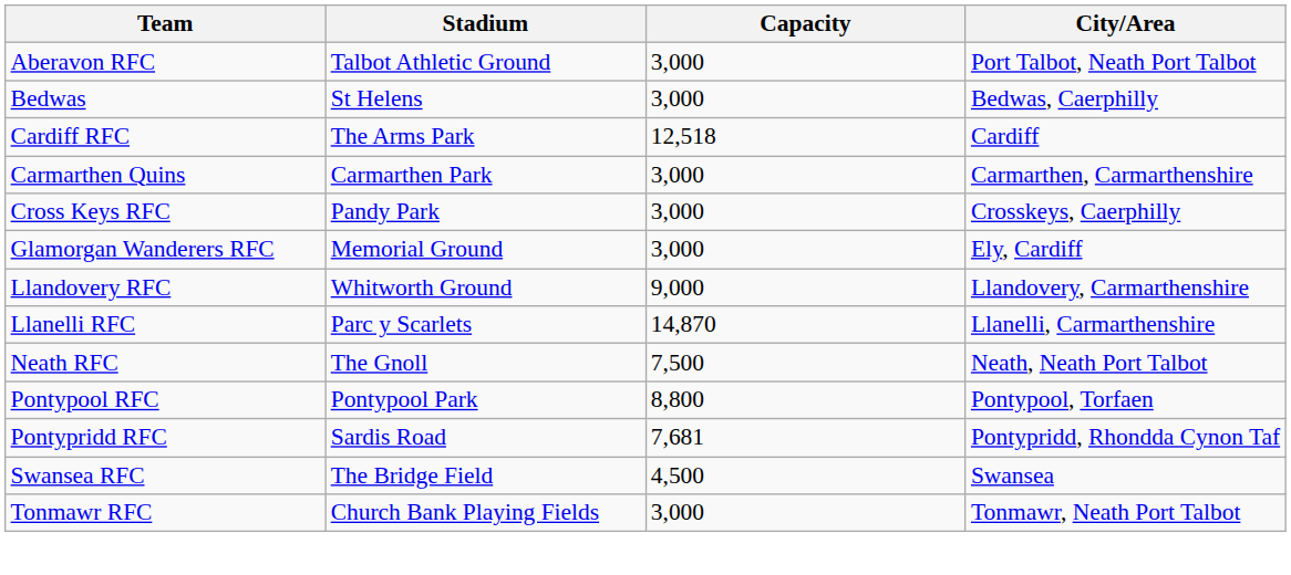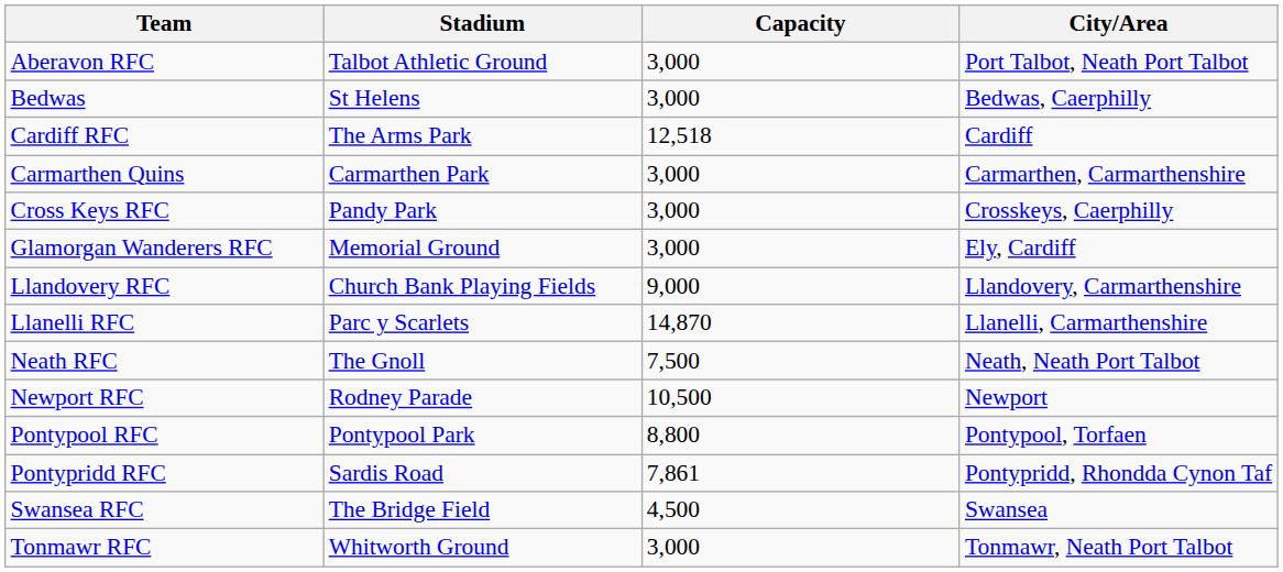Llandovery RFC | Stadium: Whitworth Ground -> Church Bank Playing Fields
+ row: Newport RFC | Rodney Parade | 10,500 | Newport
Pontypridd RFC | Capacity: 7,681 -> 7,861
Tonmawr RFC | Stadium: Church Bank Playing Fields -> Whitworth Ground
